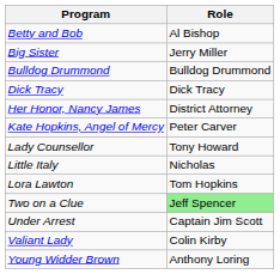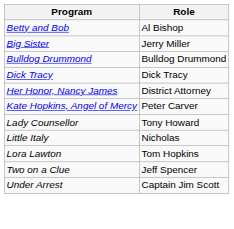Two on a Clue | Role: lightgreen background -> no background
- row: Valiant Lady | Colin Kirby
- row: Young Widder Brown | Anthony Loring
